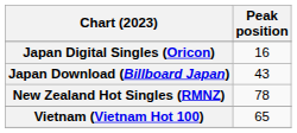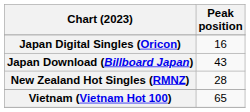New Zealand Hot Singles (RMNZ) | Peak position: 78 -> 28
